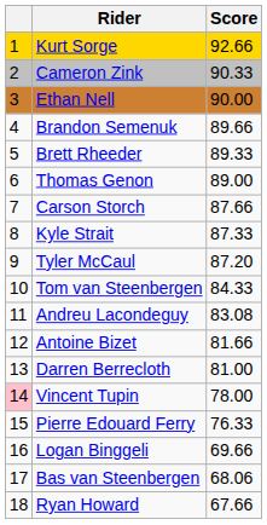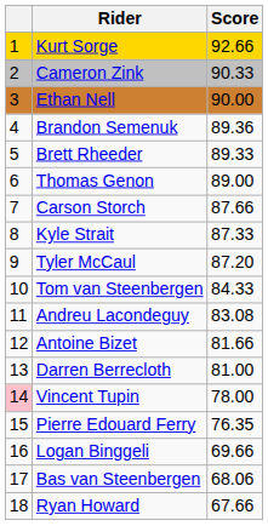Brandon Semenuk | Score: 89.66 -> 89.36
Pierre Edouard Ferry | Score: 76.33 -> 76.35
